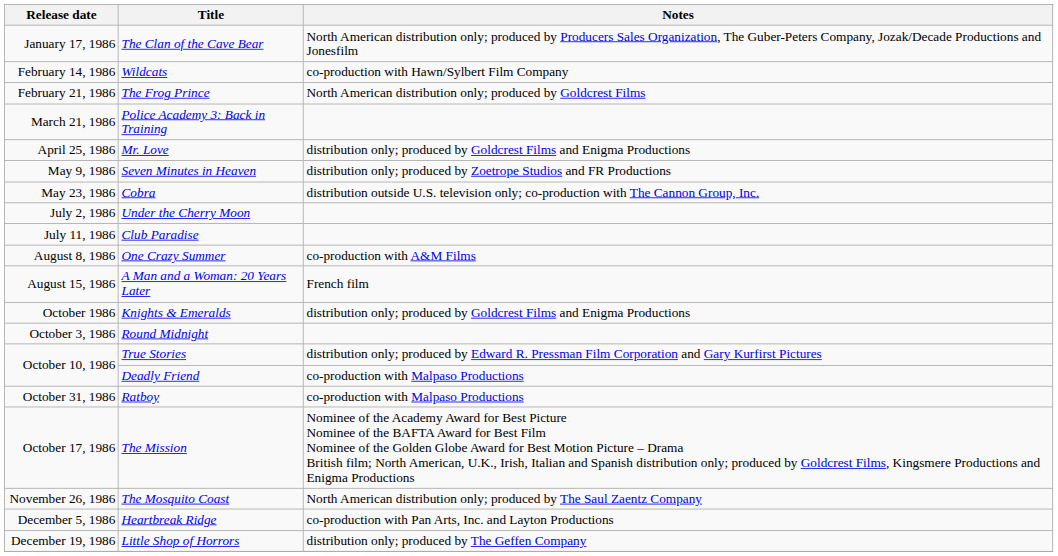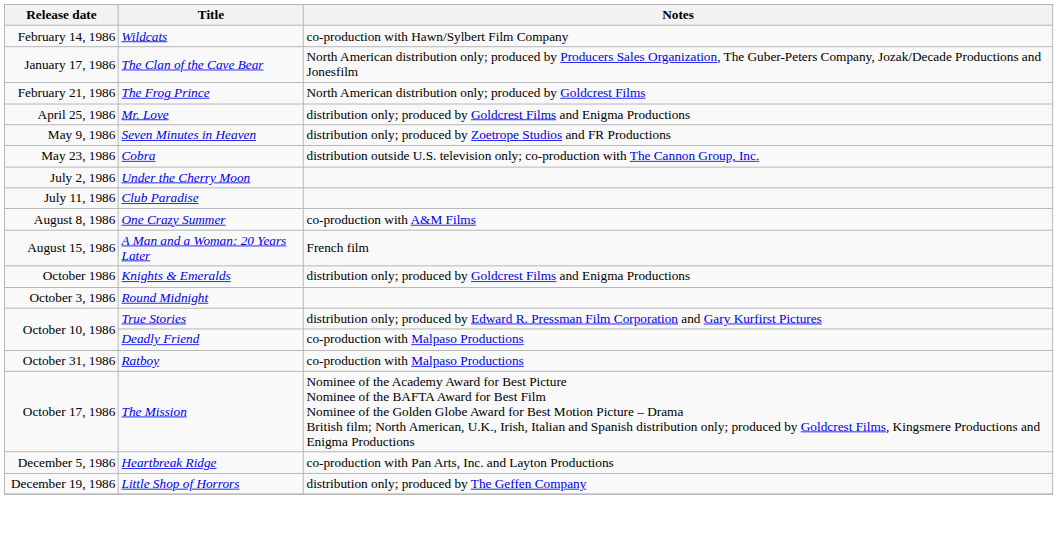rows swapped: The Clan of the Cave Bear <-> Wildcats
- row: March 21, 1986 | Police Academy 3: Back in Training
- row: November 26, 1986 | The Mosquito Coast | North American distribution only; produced by The Saul Zaentz Company
